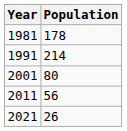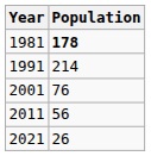1981 | Population: normal -> bold
2001 | Population: 80 -> 76
